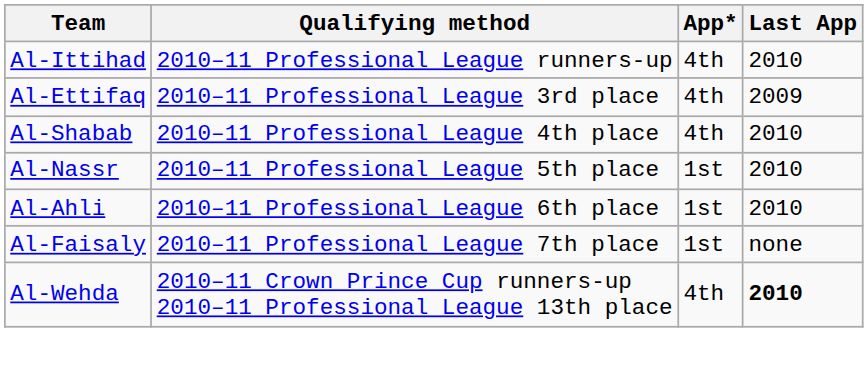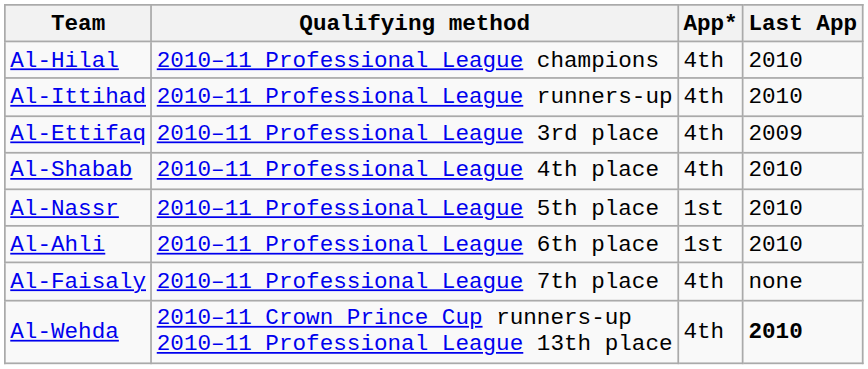+ row: Al-Hilal | 2010–11 Professional League champions | 4th | 2010
Al-Faisaly | App*: 1st -> 4th
